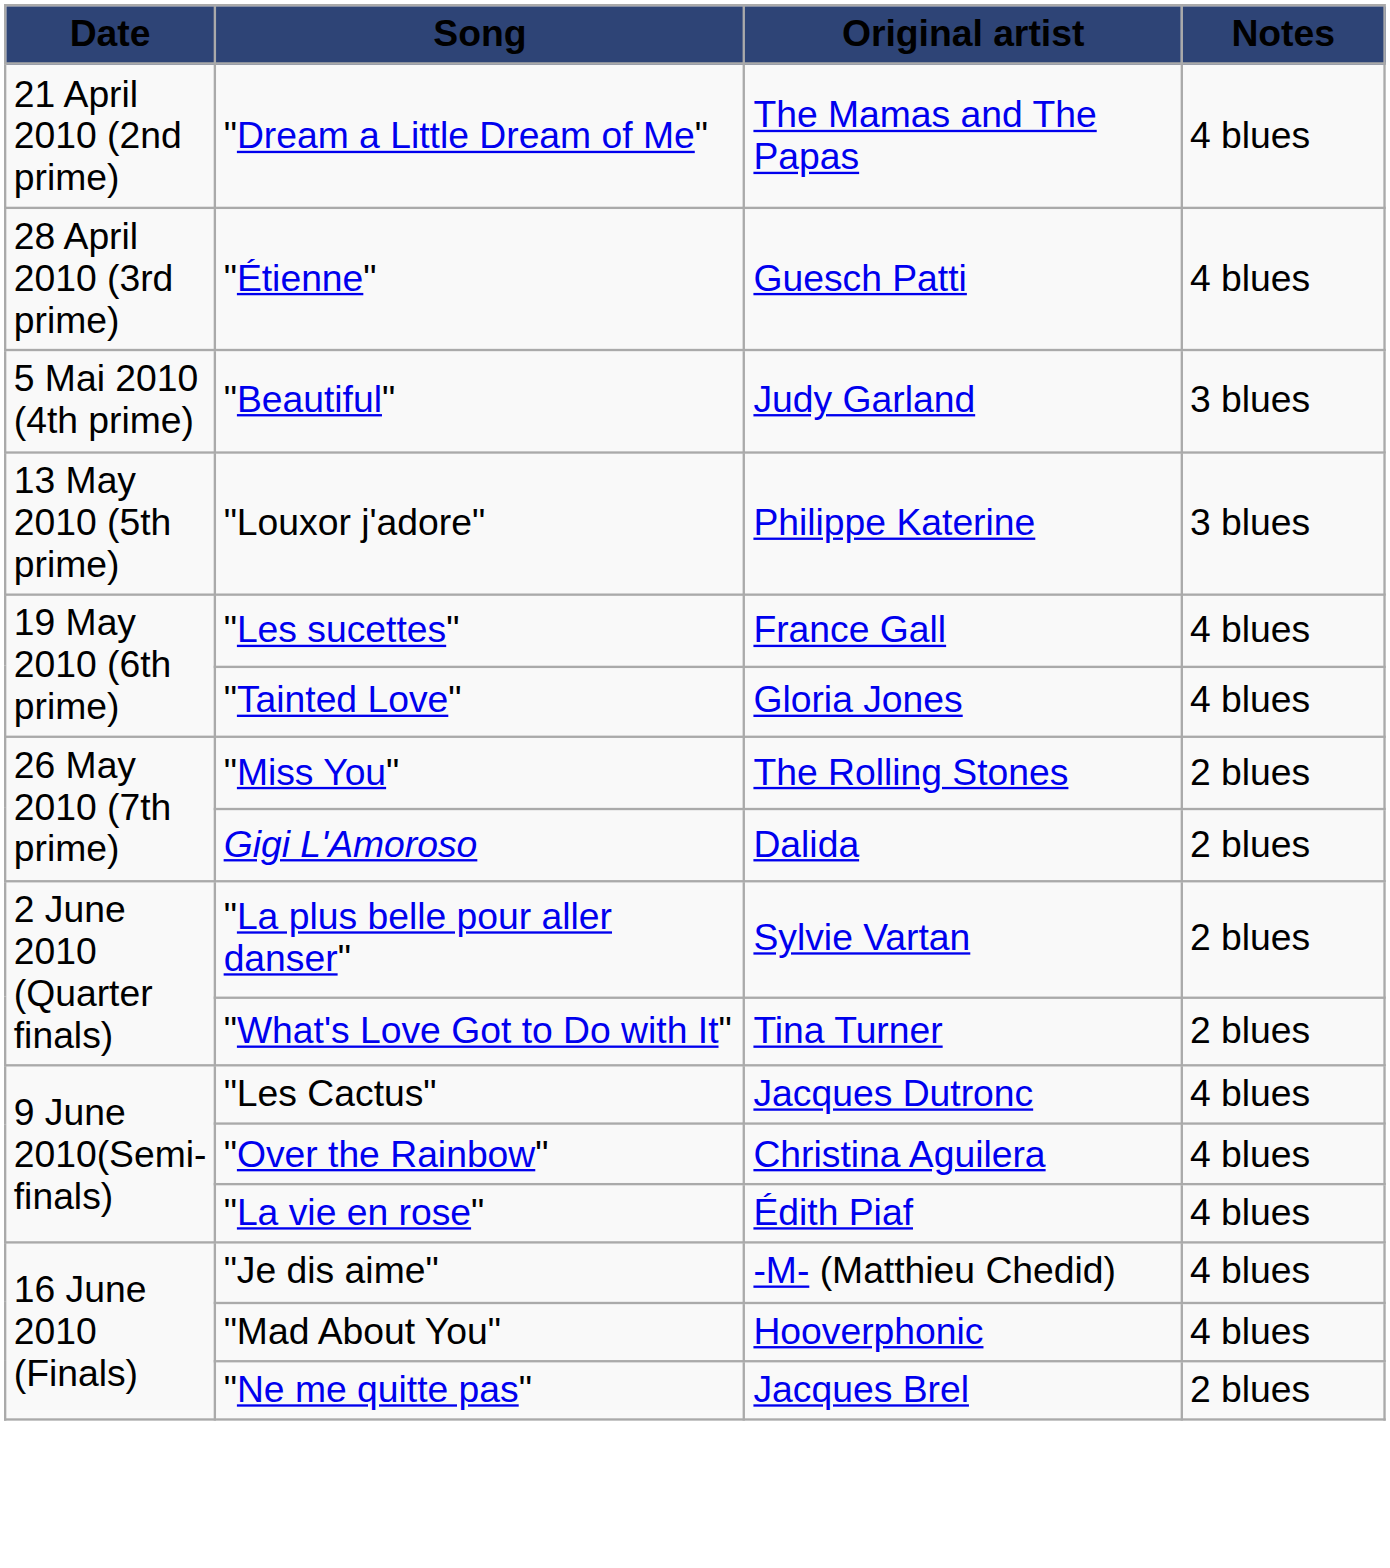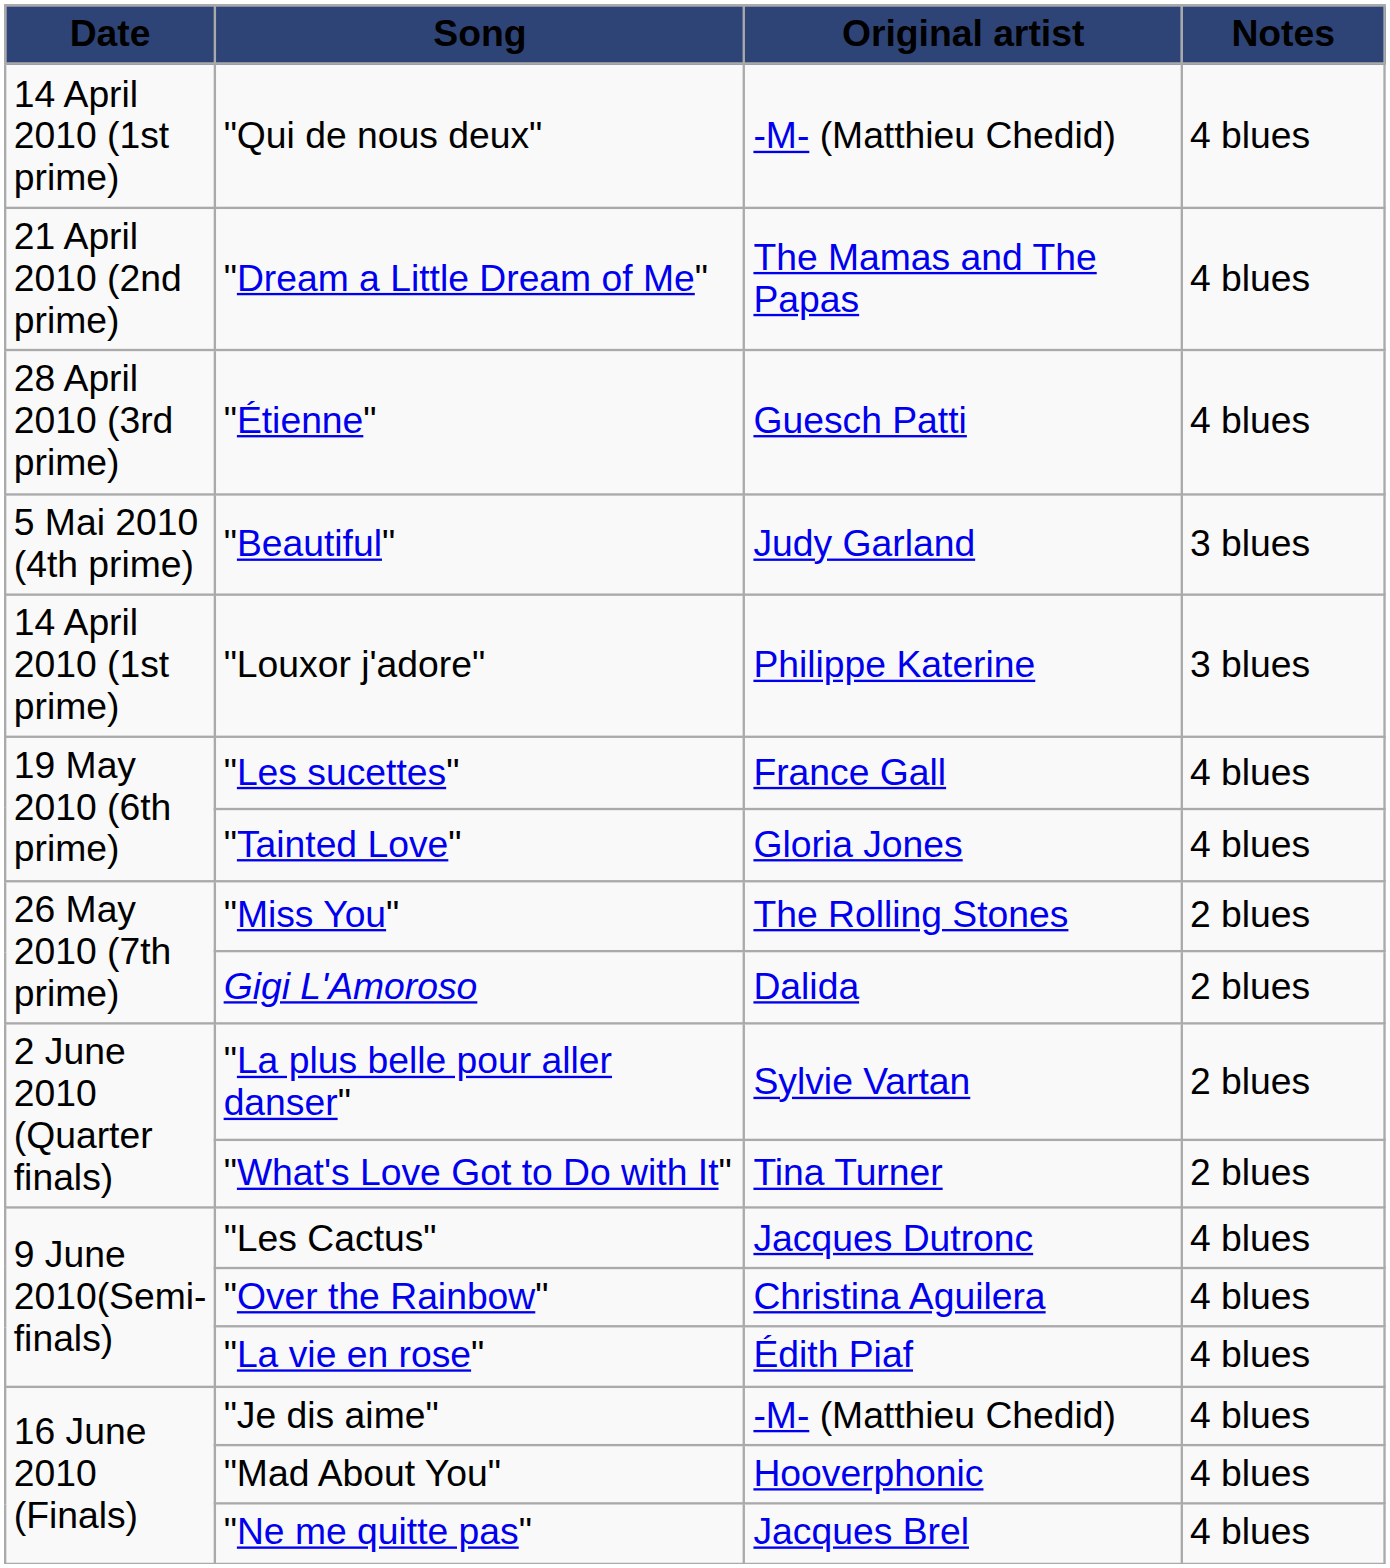+ row: 14 April 2010 (1st prime) | "Qui de nous deux" | -M- (Matthieu Chedid) | 4 blues
"Louxor j'adore" | Date: 13 May 2010 (5th prime) -> 14 April 2010 (1st prime)
"Ne me quitte pas" | Notes: 2 blues -> 4 blues
